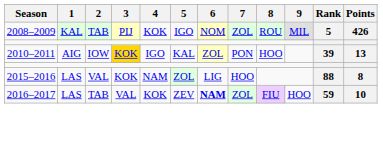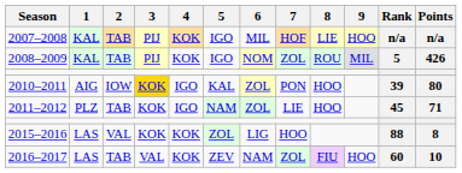+ row: 2007–2008 | KAL | TAB | PIJ | KOK | IGO | MIL | HOF | LIE | HOO | n/a | n/a
2010–2011 | Points: 13 -> 80
+ row: 2011–2012 | PLZ | TAB | KOK | IGO | NAM | ZOL | LIE | HOO | 45 | 71
2015–2016 | 4: NAM -> KOK
2016–2017 | 6: bold -> normal
2016–2017 | Rank: 59 -> 60
